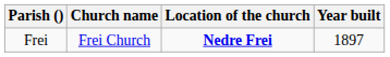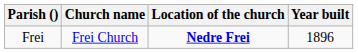Frei | Year built: 1897 -> 1896
